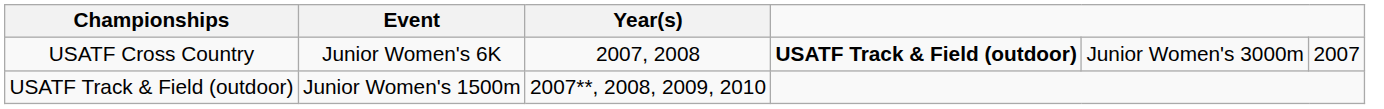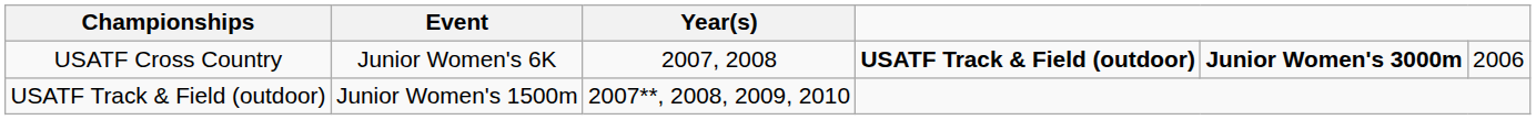USATF Cross Country | column 5: normal -> bold
USATF Cross Country | column 6: 2007 -> 2006
